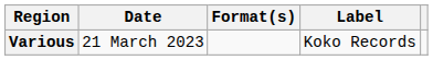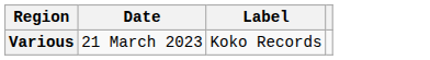- column: Format(s)
